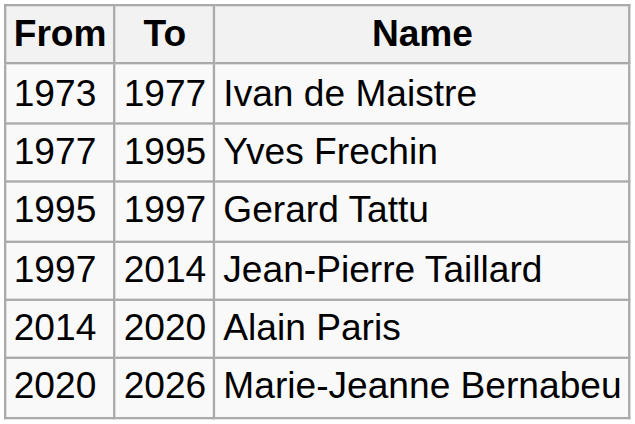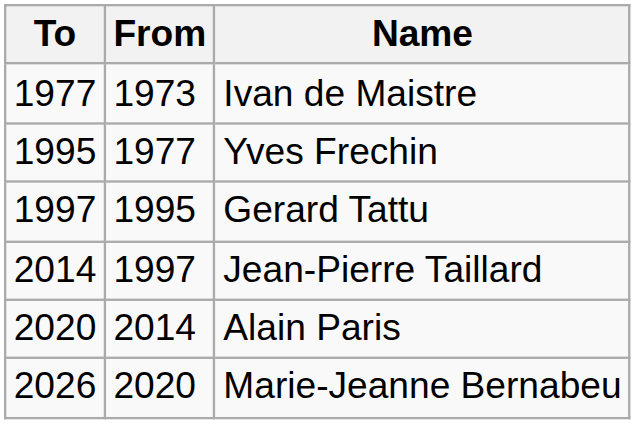columns swapped: From <-> To
